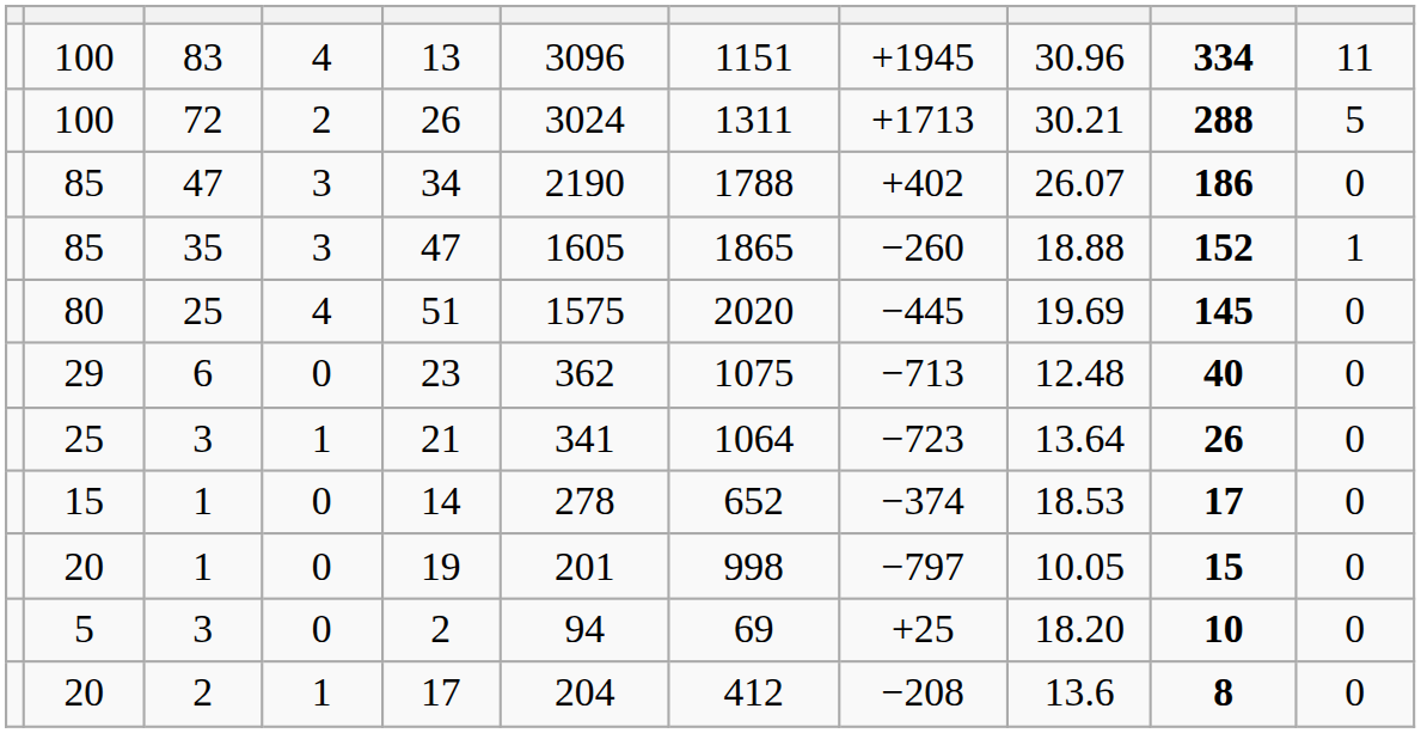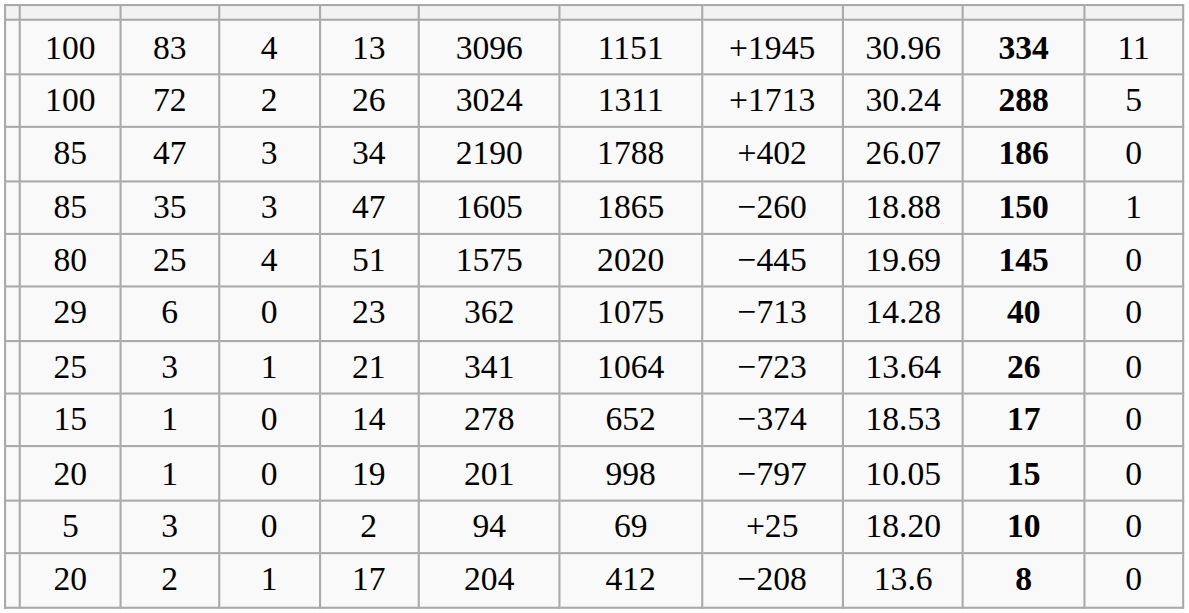72 | column 9: 30.21 -> 30.24
35 | column 10: 152 -> 150
6 | column 9: 12.48 -> 14.28
